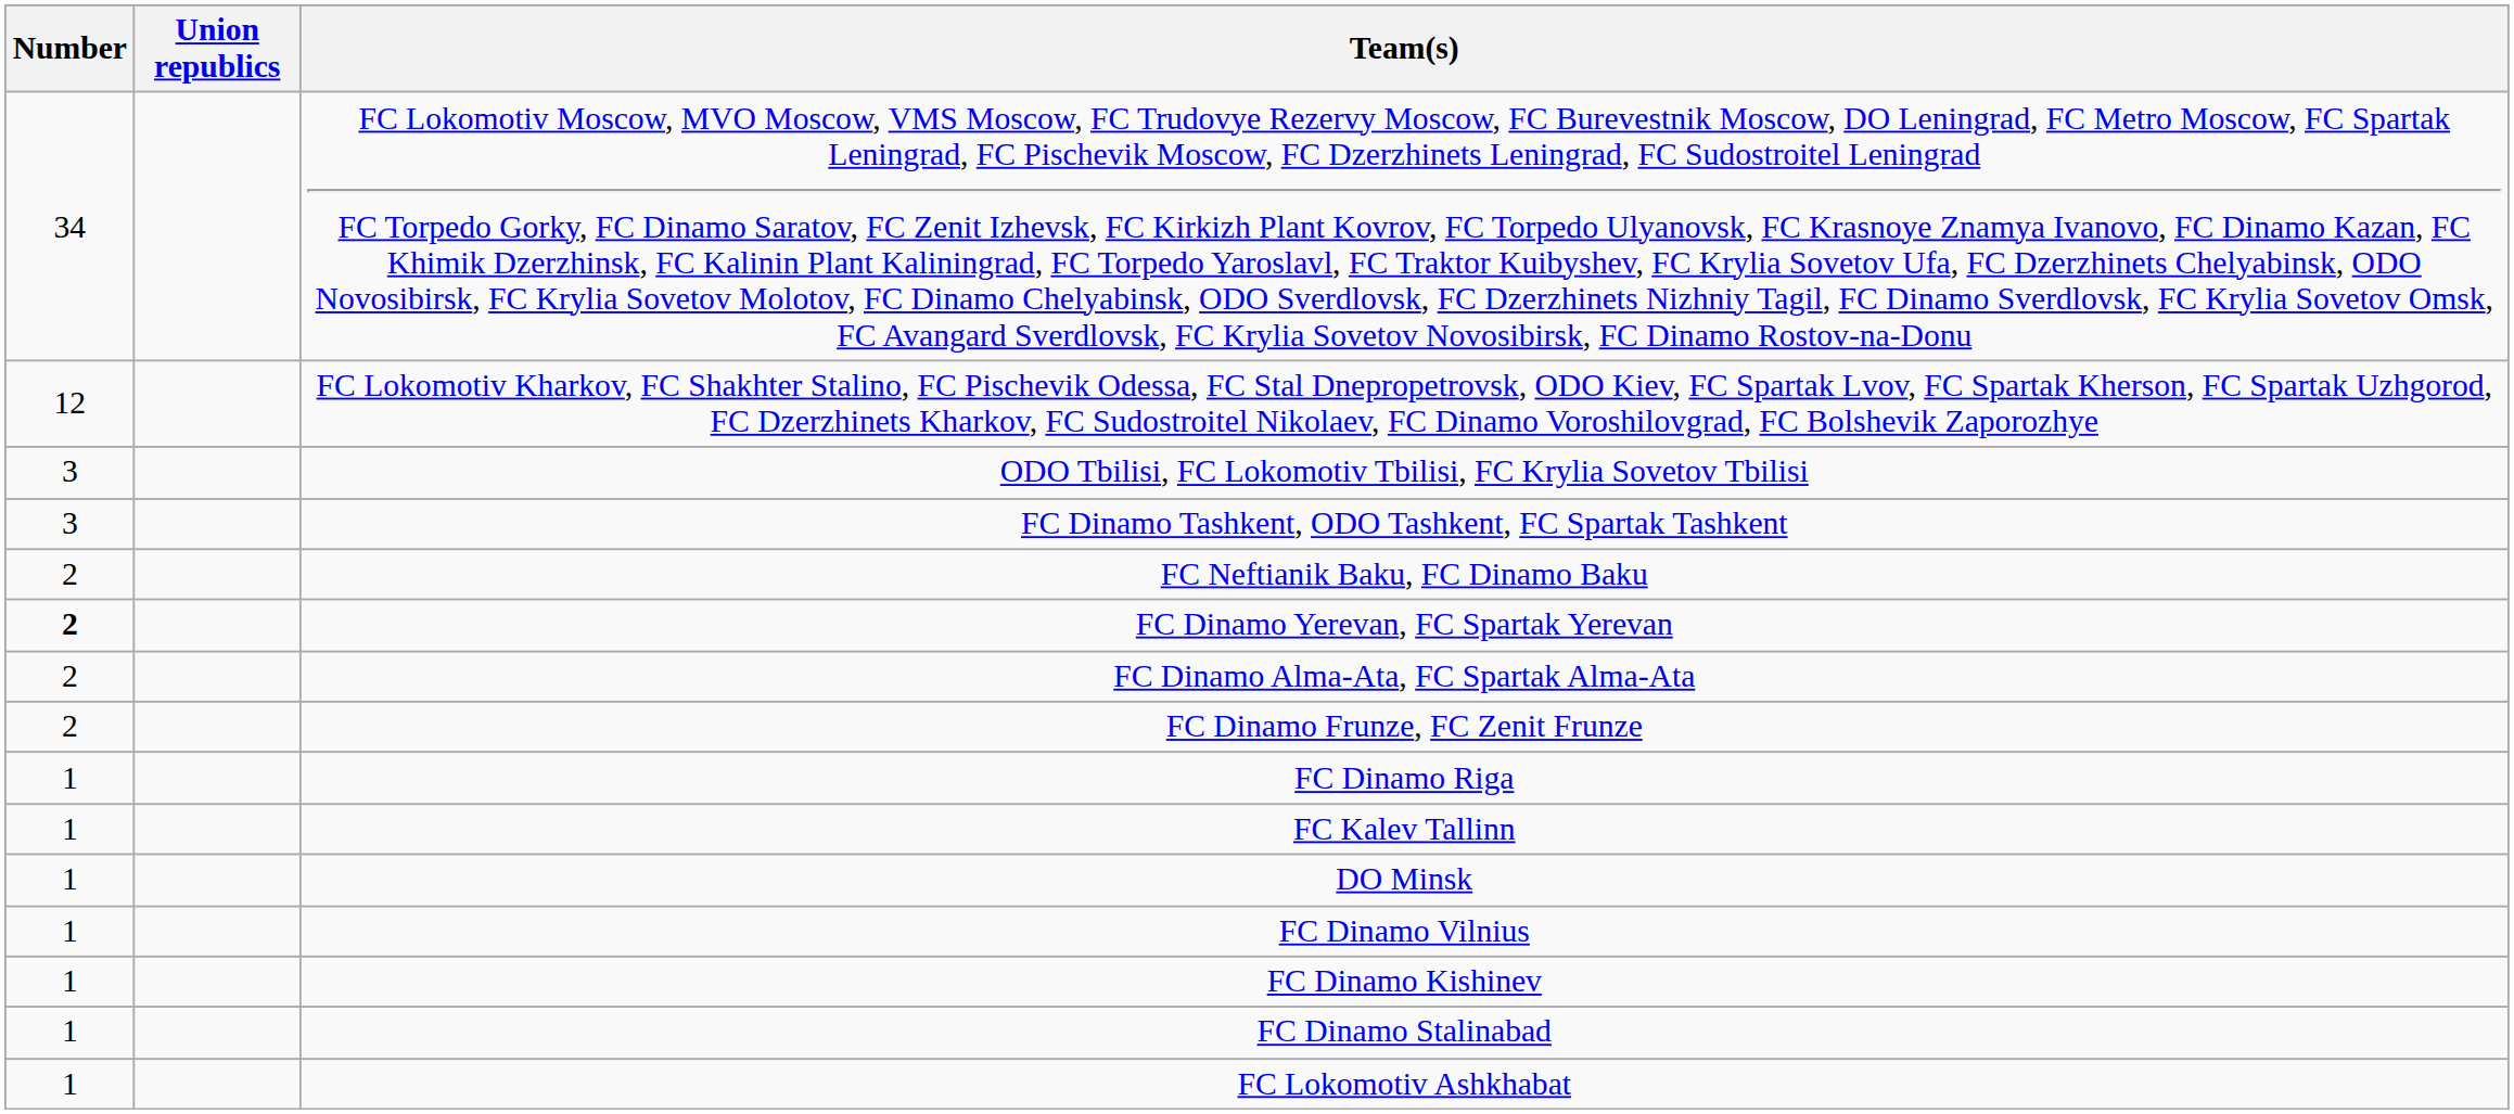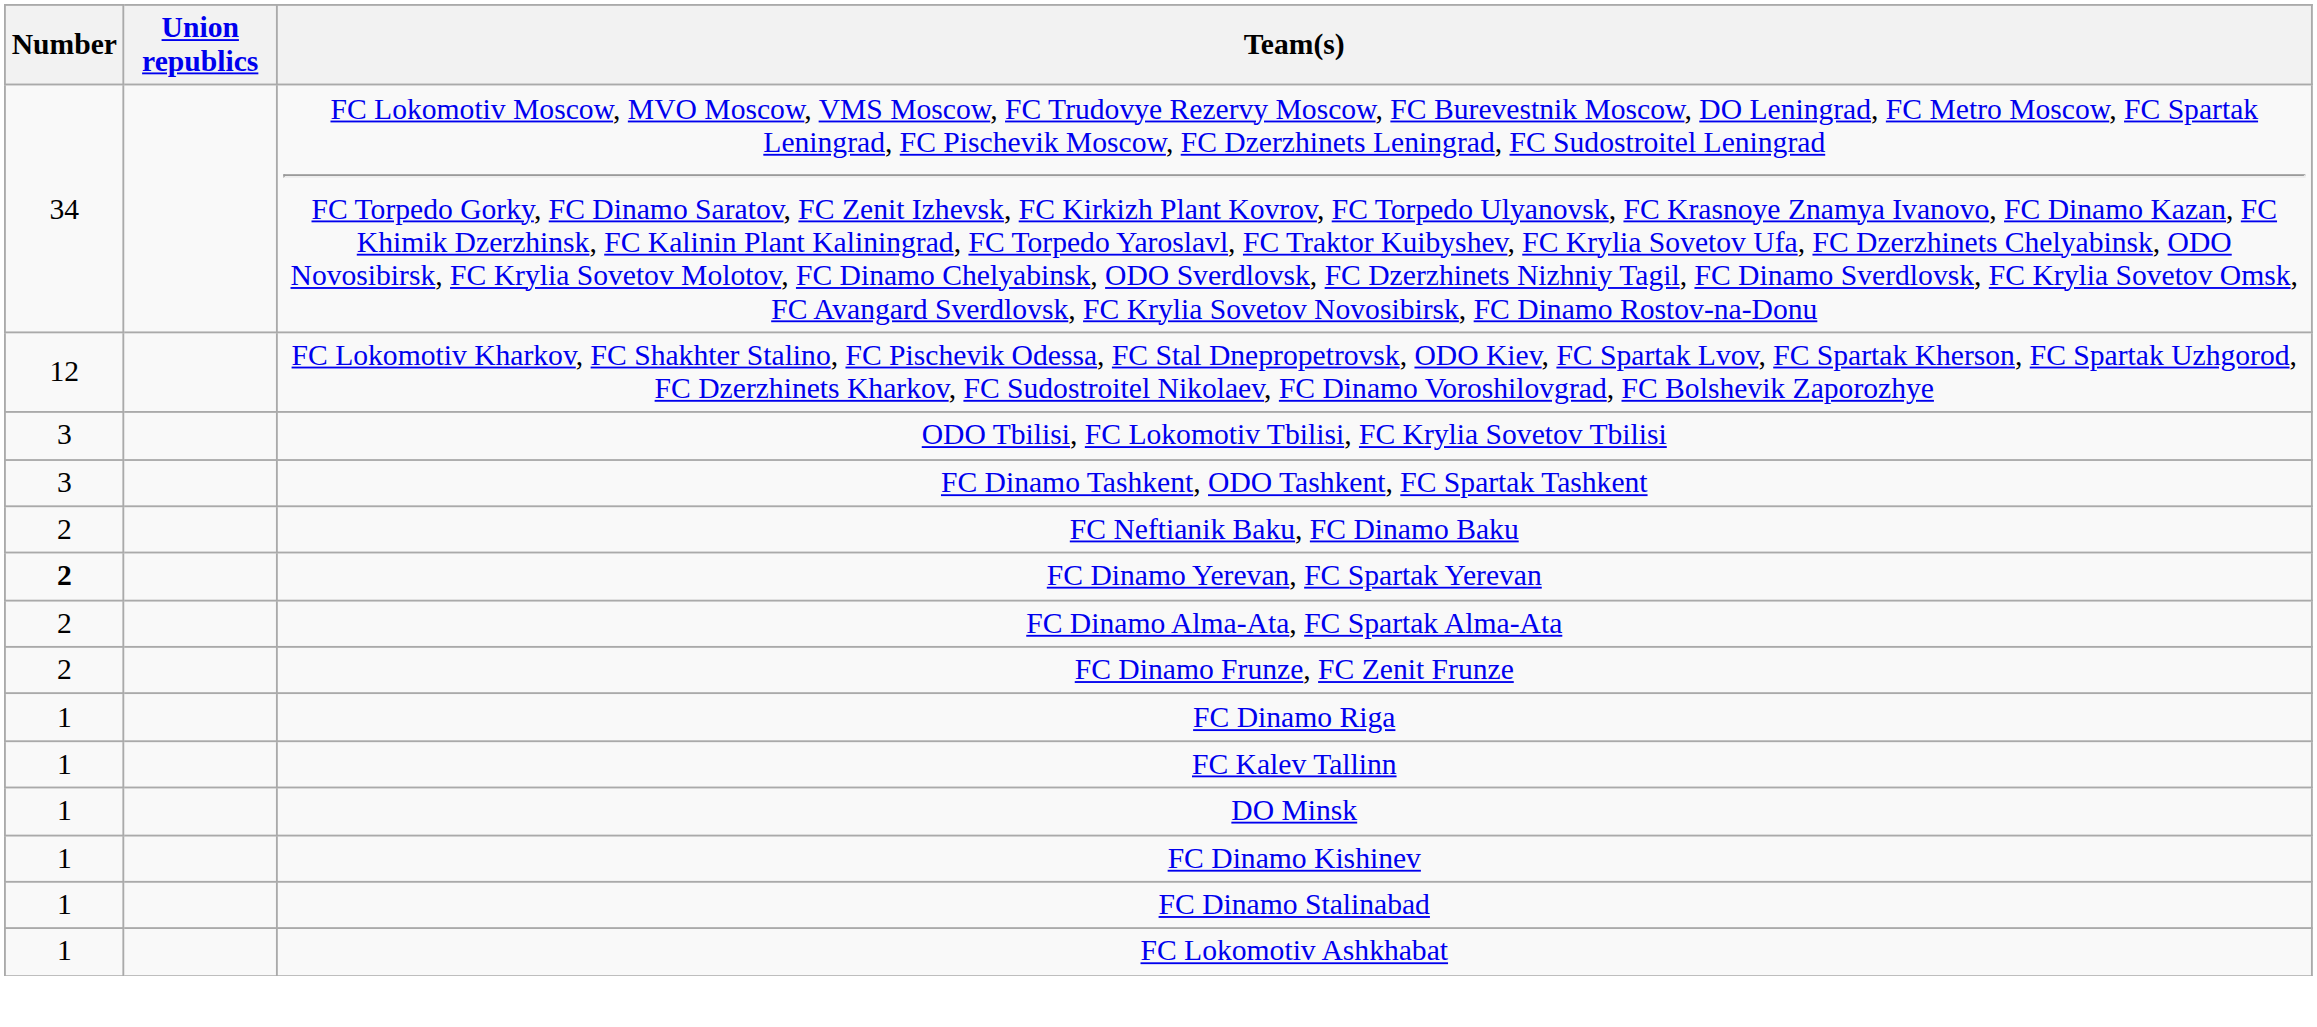- row: 1 | FC Dinamo Vilnius
